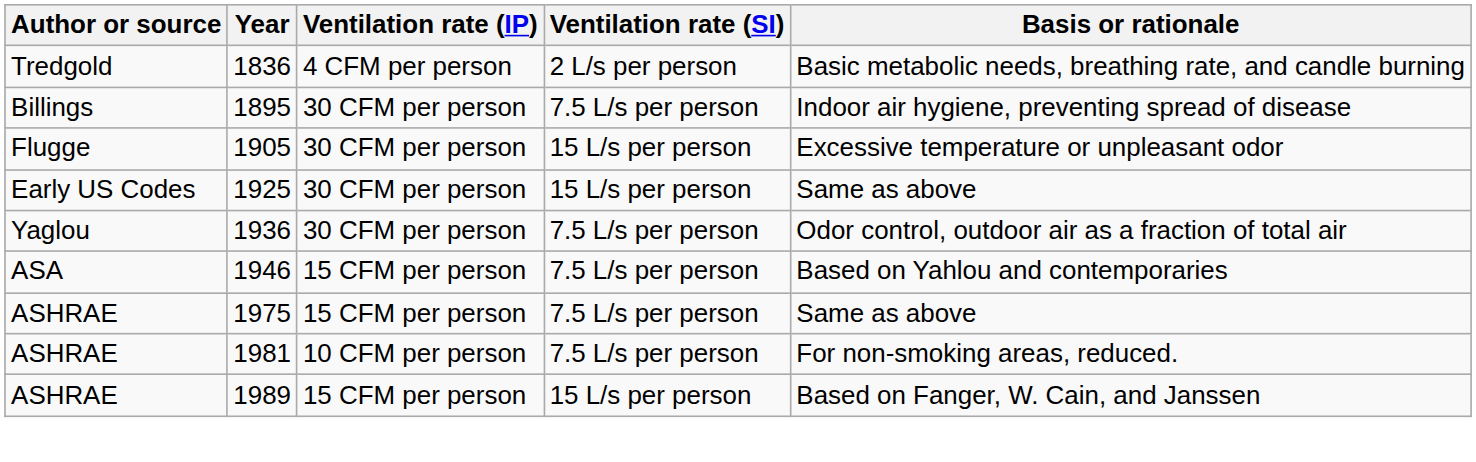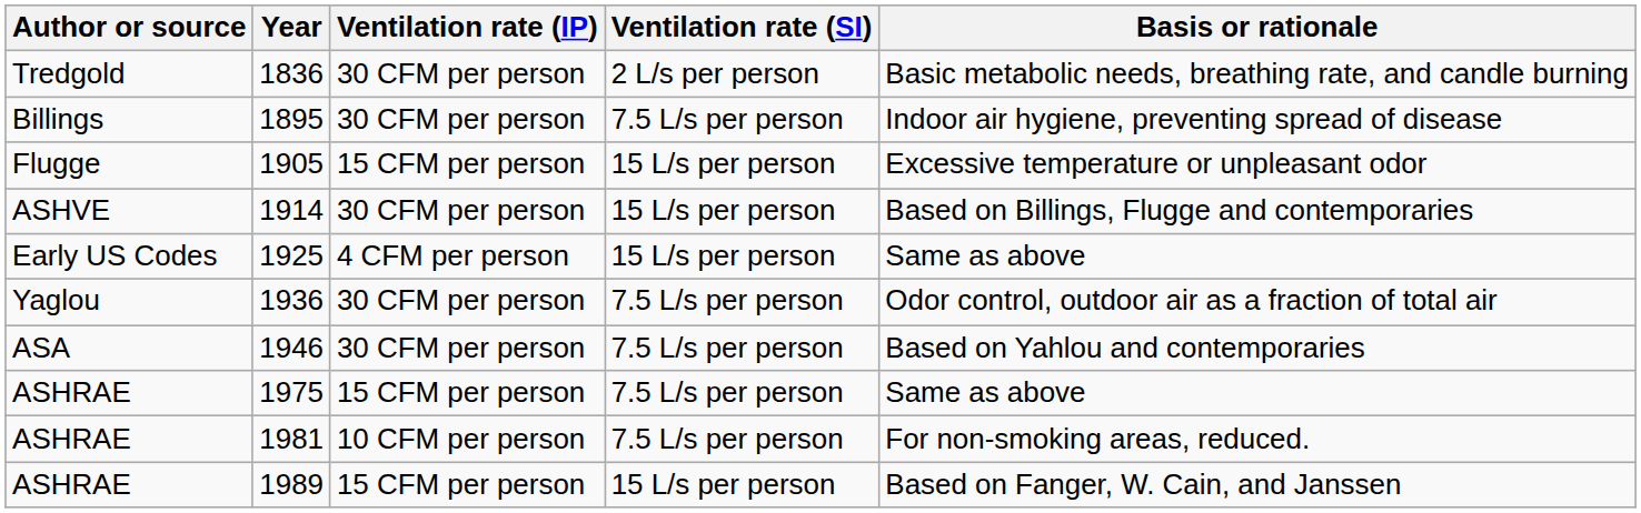1836 | Ventilation rate (IP): 4 CFM per person -> 30 CFM per person
1905 | Ventilation rate (IP): 30 CFM per person -> 15 CFM per person
+ row: ASHVE | 1914 | 30 CFM per person | 15 L/s per person | Based on Billings, Flugge and contemporaries
1925 | Ventilation rate (IP): 30 CFM per person -> 4 CFM per person
1946 | Ventilation rate (IP): 15 CFM per person -> 30 CFM per person
